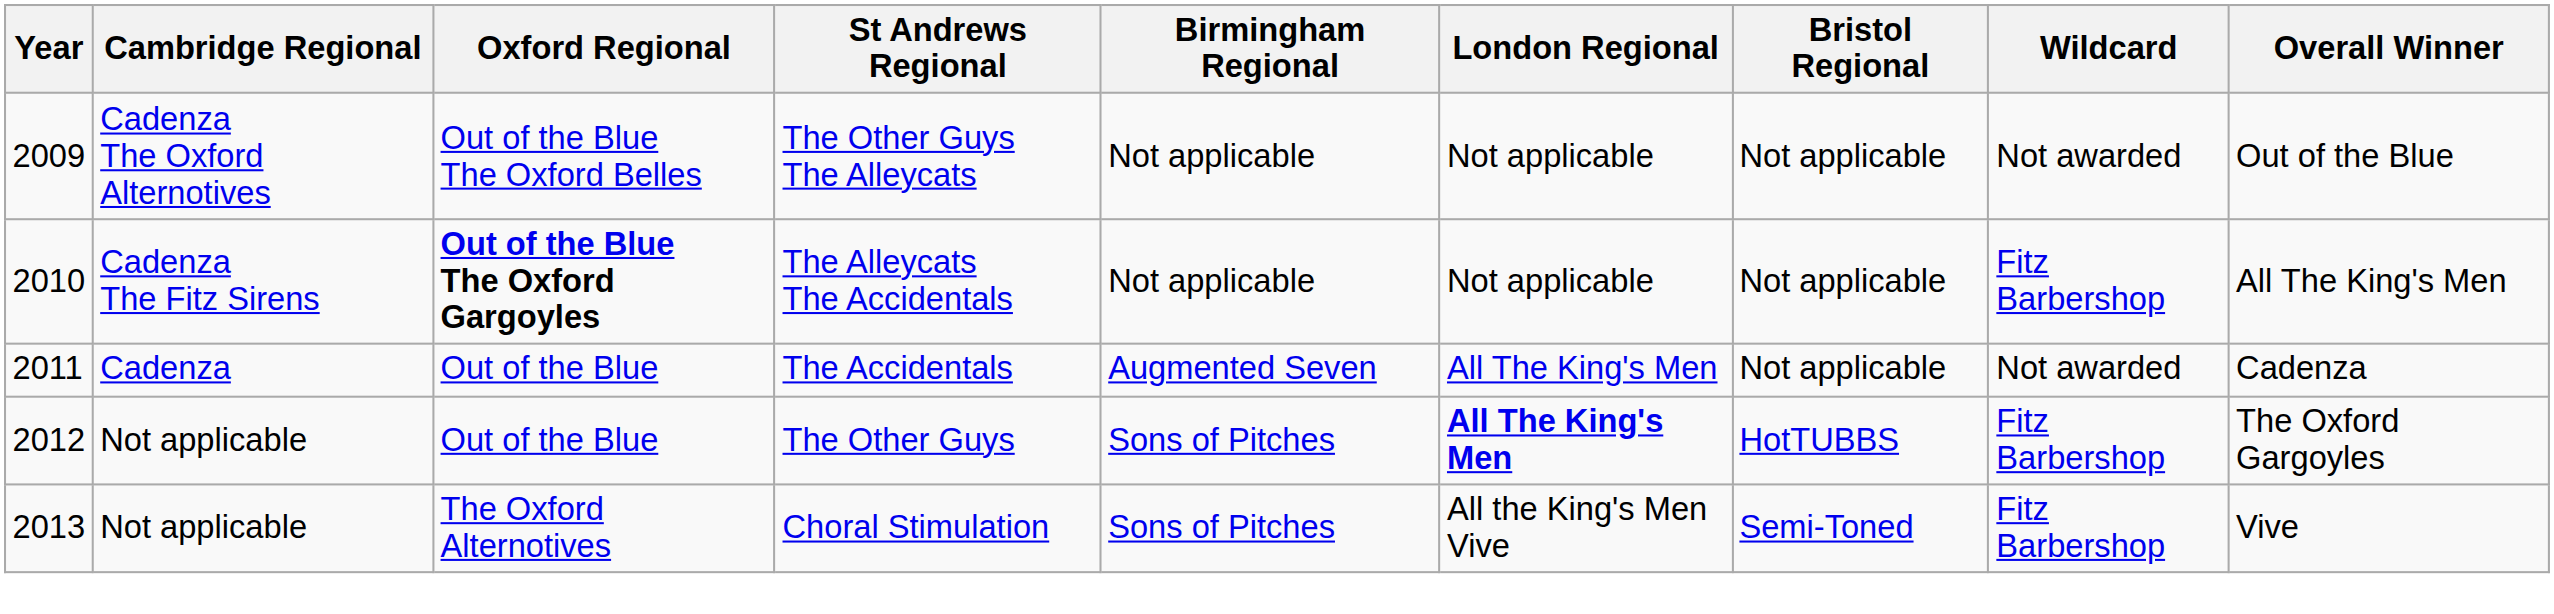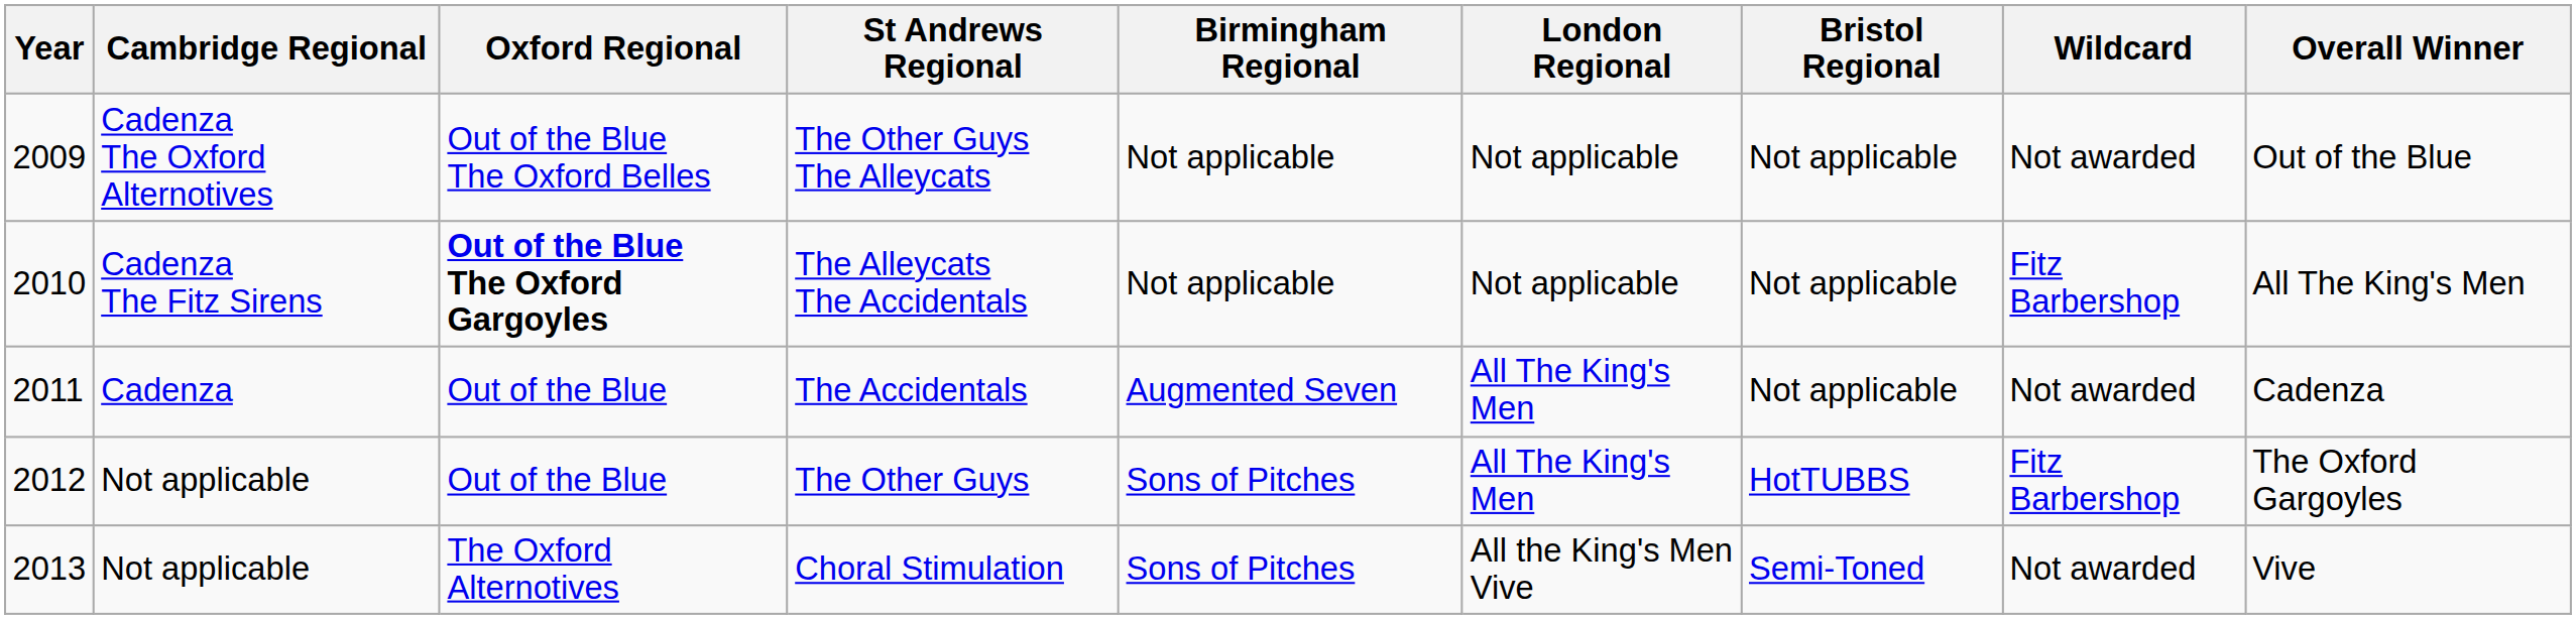The Other Guys | London Regional: bold -> normal
Choral Stimulation | Wildcard: Fitz Barbershop -> Not awarded
